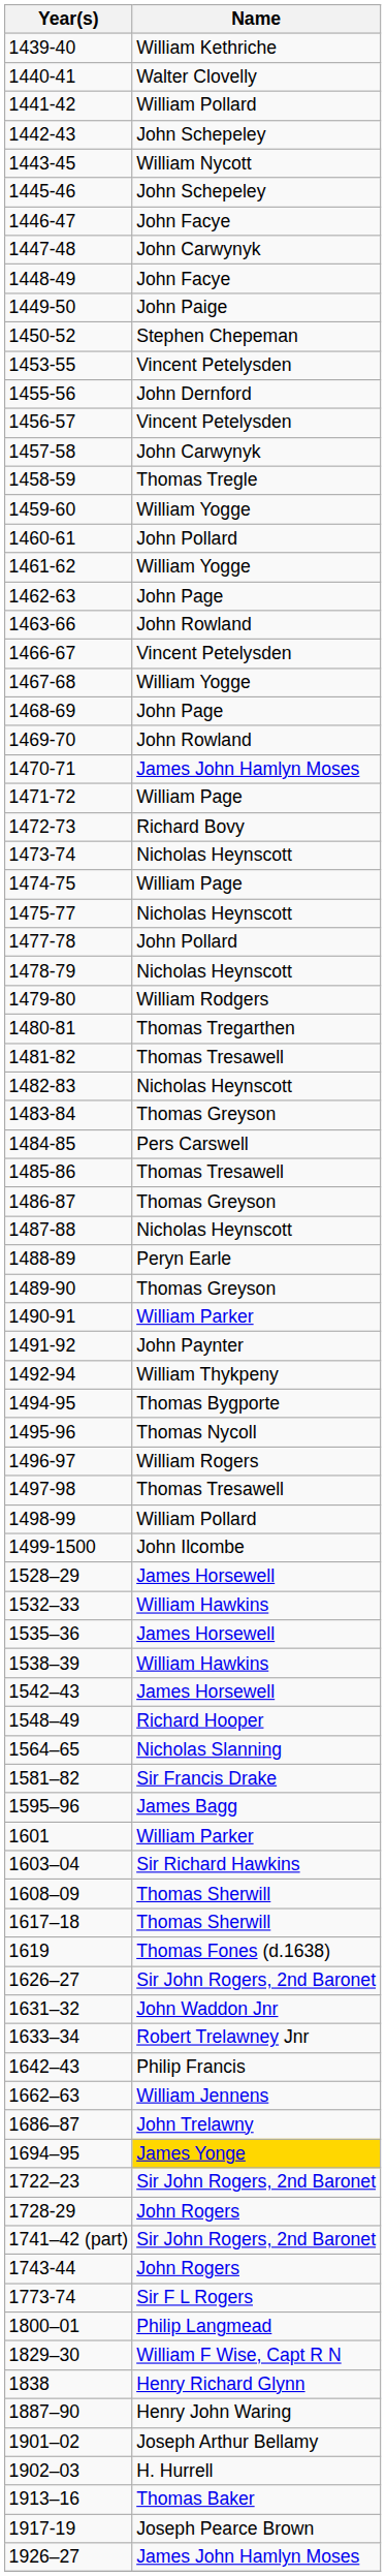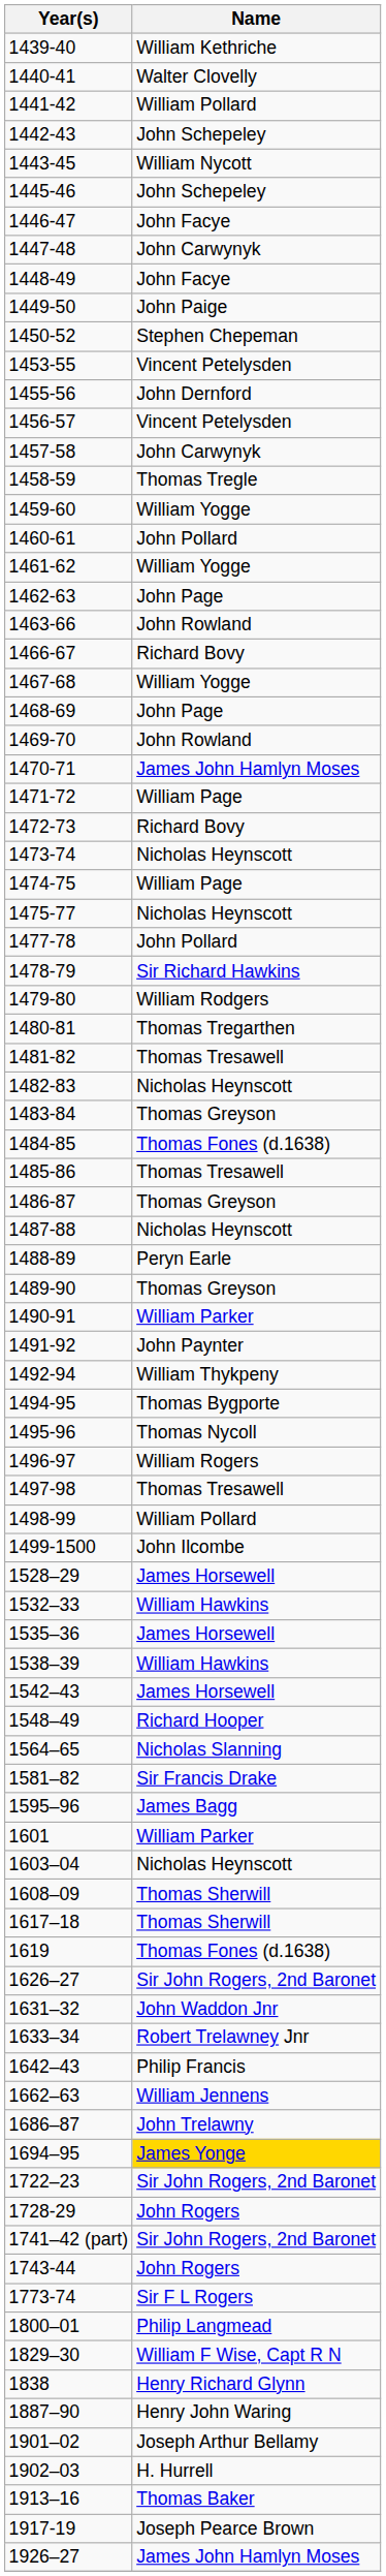1466-67 | Name: Vincent Petelysden -> Richard Bovy
1478-79 | Name: Nicholas Heynscott -> Sir Richard Hawkins
1484-85 | Name: Pers Carswell -> Thomas Fones (d.1638)
1603–04 | Name: Sir Richard Hawkins -> Nicholas Heynscott
